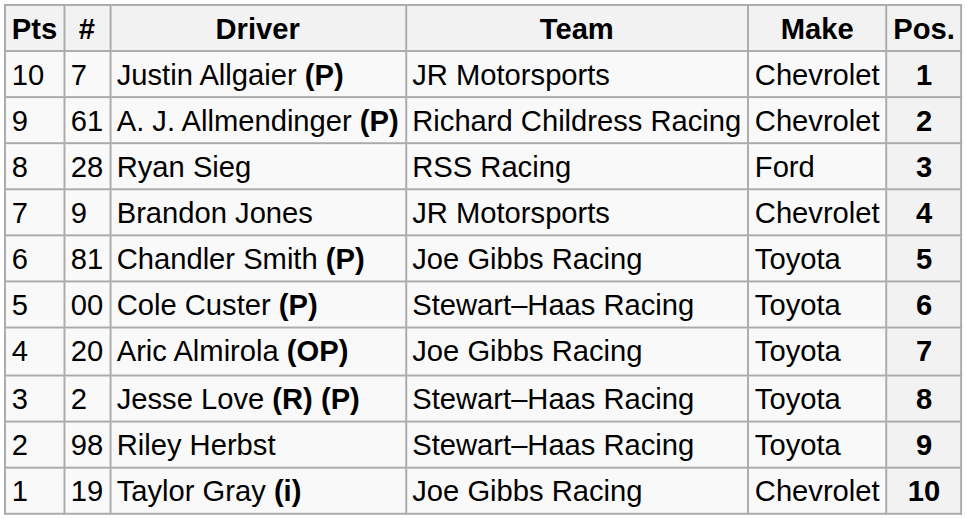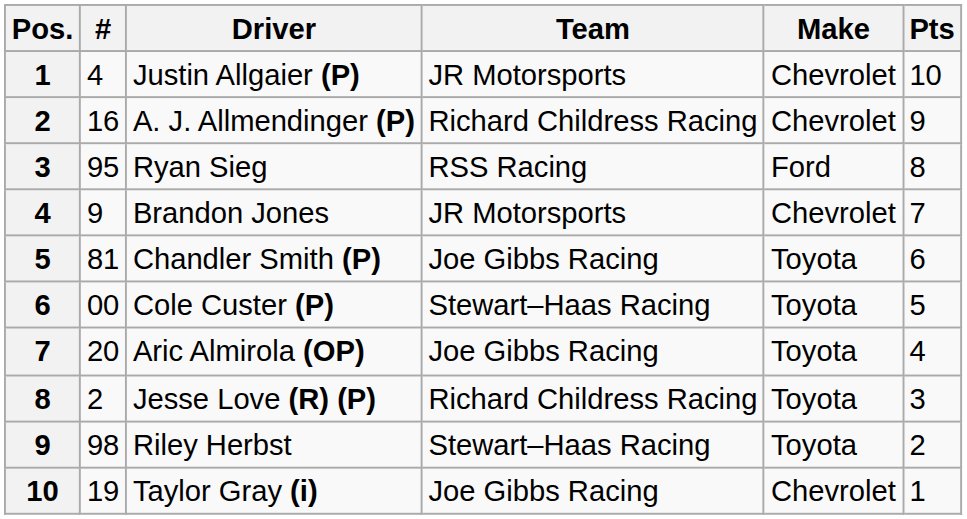columns swapped: Pos. <-> Pts
Justin Allgaier (P) | #: 7 -> 4
A. J. Allmendinger (P) | #: 61 -> 16
Ryan Sieg | #: 28 -> 95
Jesse Love (R) (P) | Team: Stewart–Haas Racing -> Richard Childress Racing
